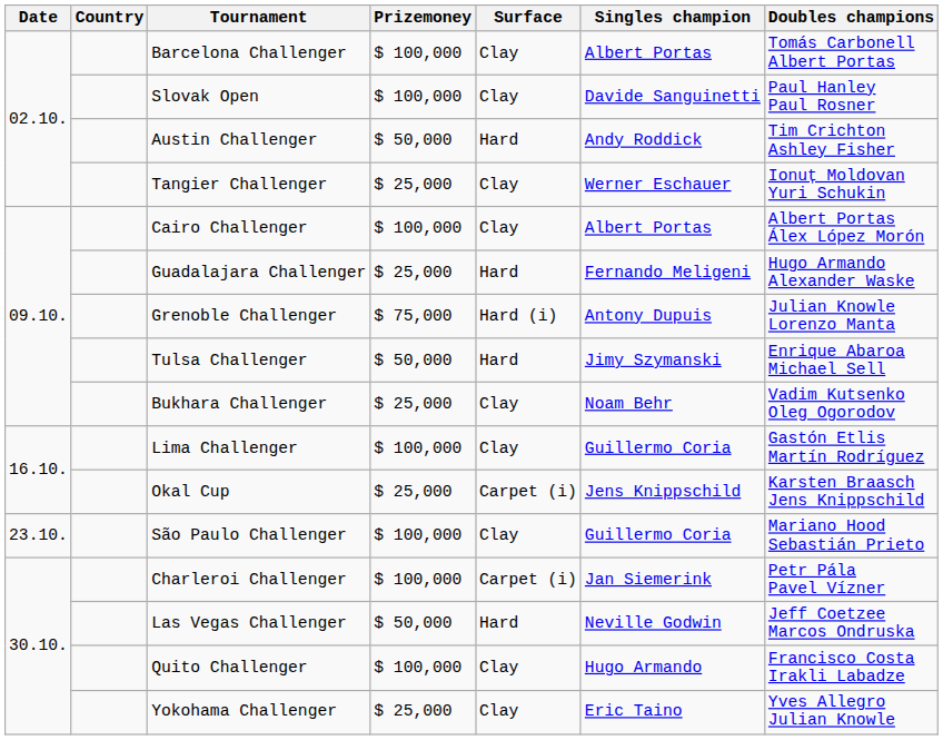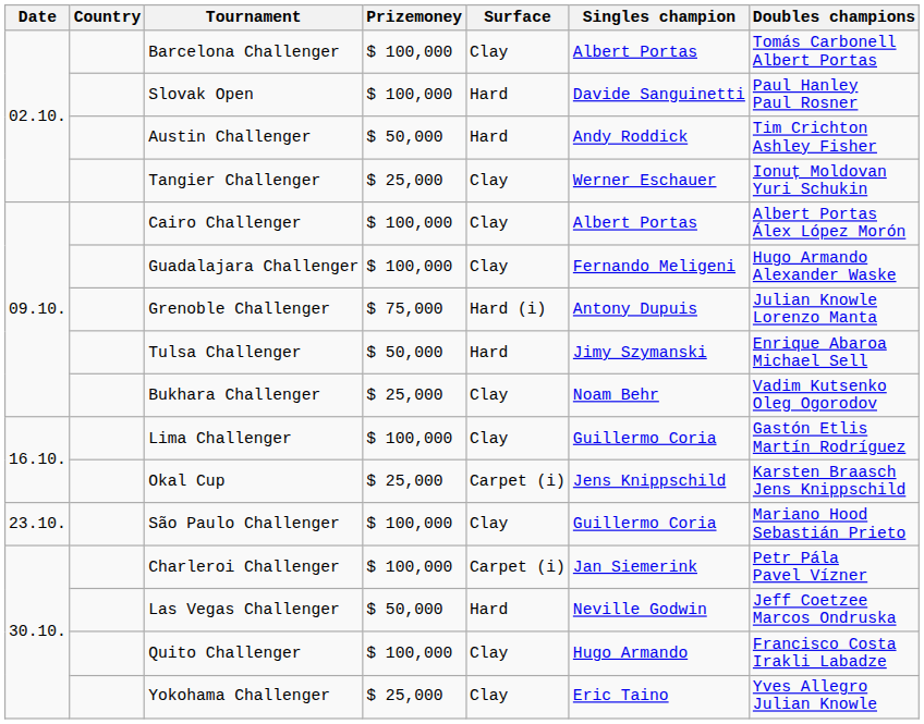Slovak Open | Surface: Clay -> Hard
Guadalajara Challenger | Prizemoney: $ 25,000 -> $ 100,000
Guadalajara Challenger | Surface: Hard -> Clay
